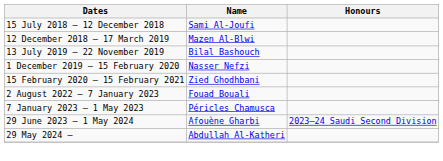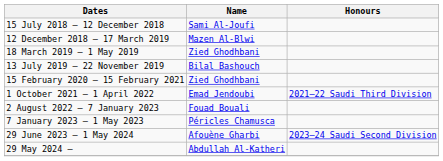+ row: 18 March 2019 – 1 May 2019 | Zied Ghodhbani
- row: 1 December 2019 – 15 February 2020 | Nasser Nefzi
+ row: 1 October 2021 – 1 April 2022 | Emad Jendoubi | 2021–22 Saudi Third Division
